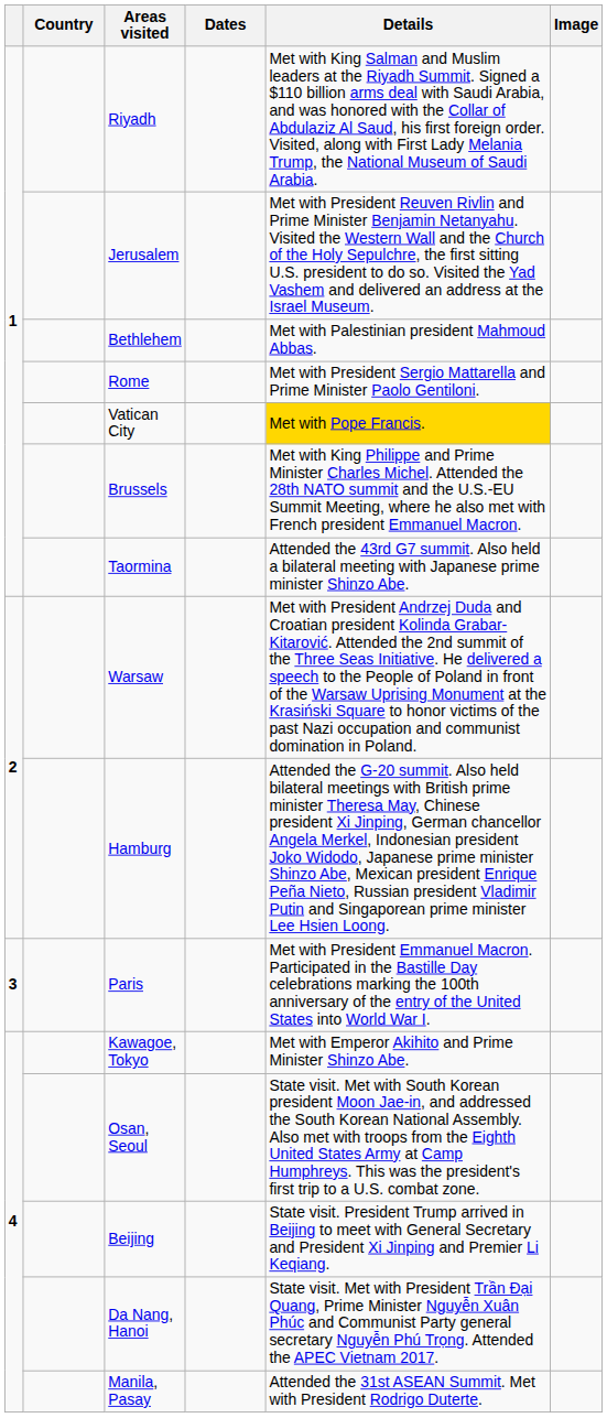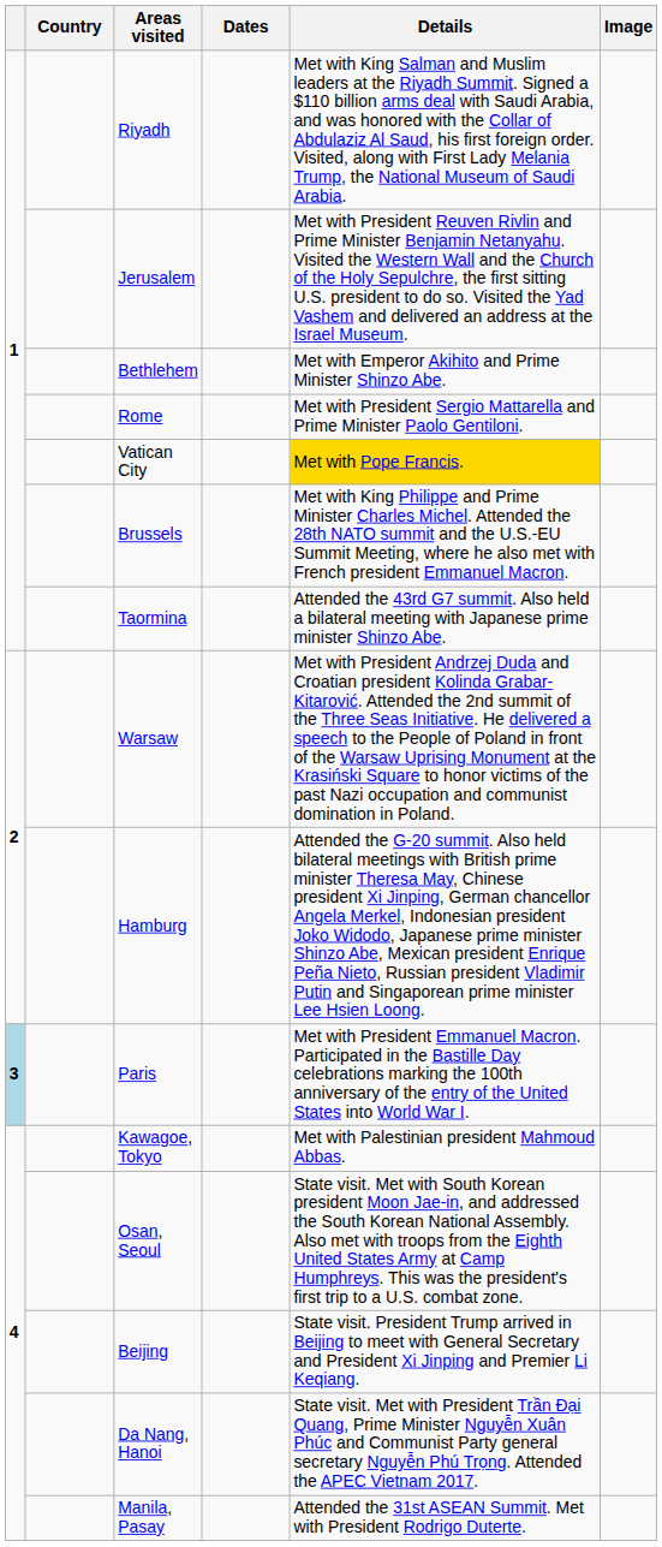Bethlehem | Details: Met with Palestinian president Mahmoud Abbas. -> Met with Emperor Akihito and Prime Minister Shinzo Abe.
Paris | column 1: no background -> lightblue background
Kawagoe, Tokyo | Details: Met with Emperor Akihito and Prime Minister Shinzo Abe. -> Met with Palestinian president Mahmoud Abbas.
